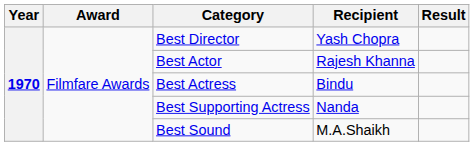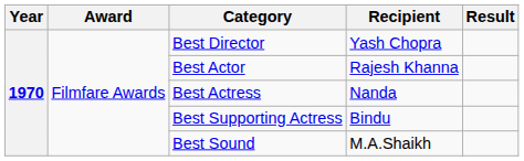Best Actress | Recipient: Bindu -> Nanda
Best Supporting Actress | Recipient: Nanda -> Bindu
